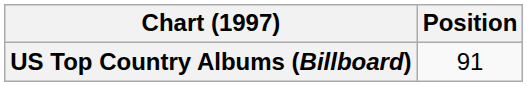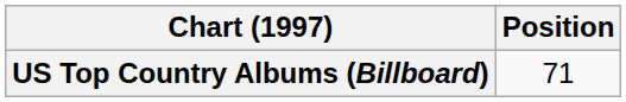US Top Country Albums (Billboard) | Position: 91 -> 71
